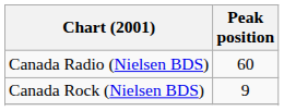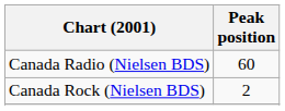Canada Rock (Nielsen BDS) | Peak position: 9 -> 2
